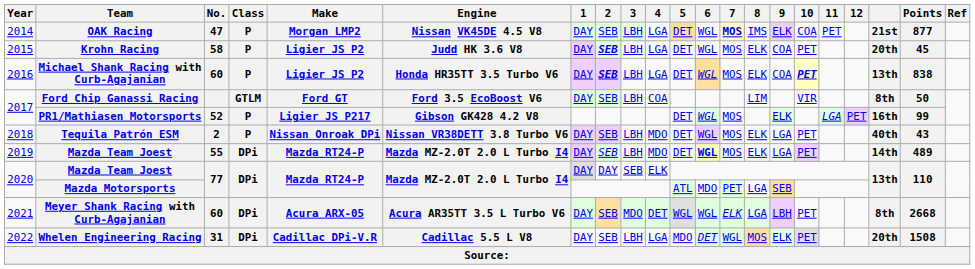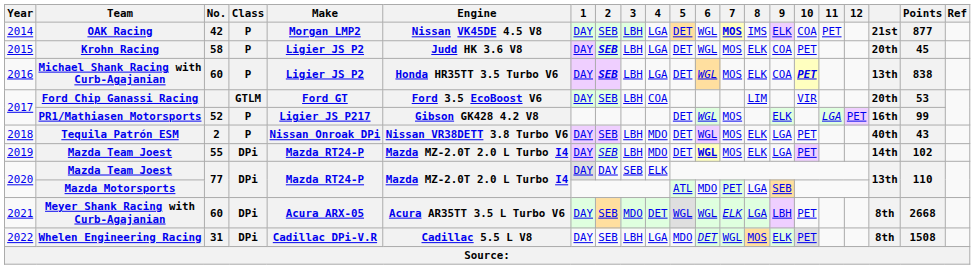OAK Racing | No.: 47 -> 42
Ford Chip Ganassi Racing | column 19: 8th -> 20th
Ford Chip Ganassi Racing | Points: 50 -> 53
2019 / Mazda Team Joest | Points: 489 -> 102
Whelen Engineering Racing | column 19: 20th -> 8th
